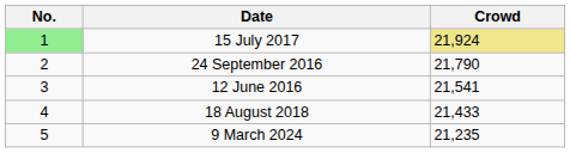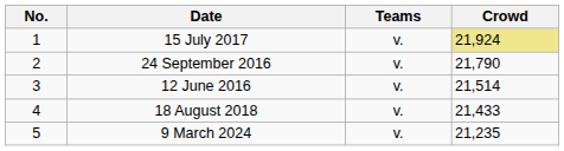+ column: Teams | v. | v. | v. | v. | v.
15 July 2017 | No.: lightgreen background -> no background
12 June 2016 | Crowd: 21,541 -> 21,514
